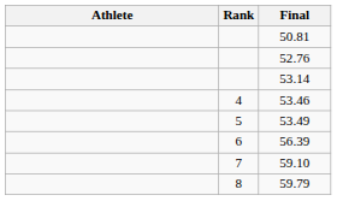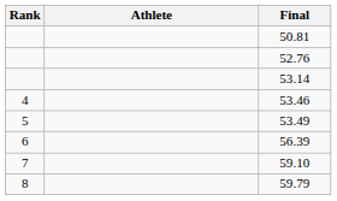columns swapped: Rank <-> Athlete
